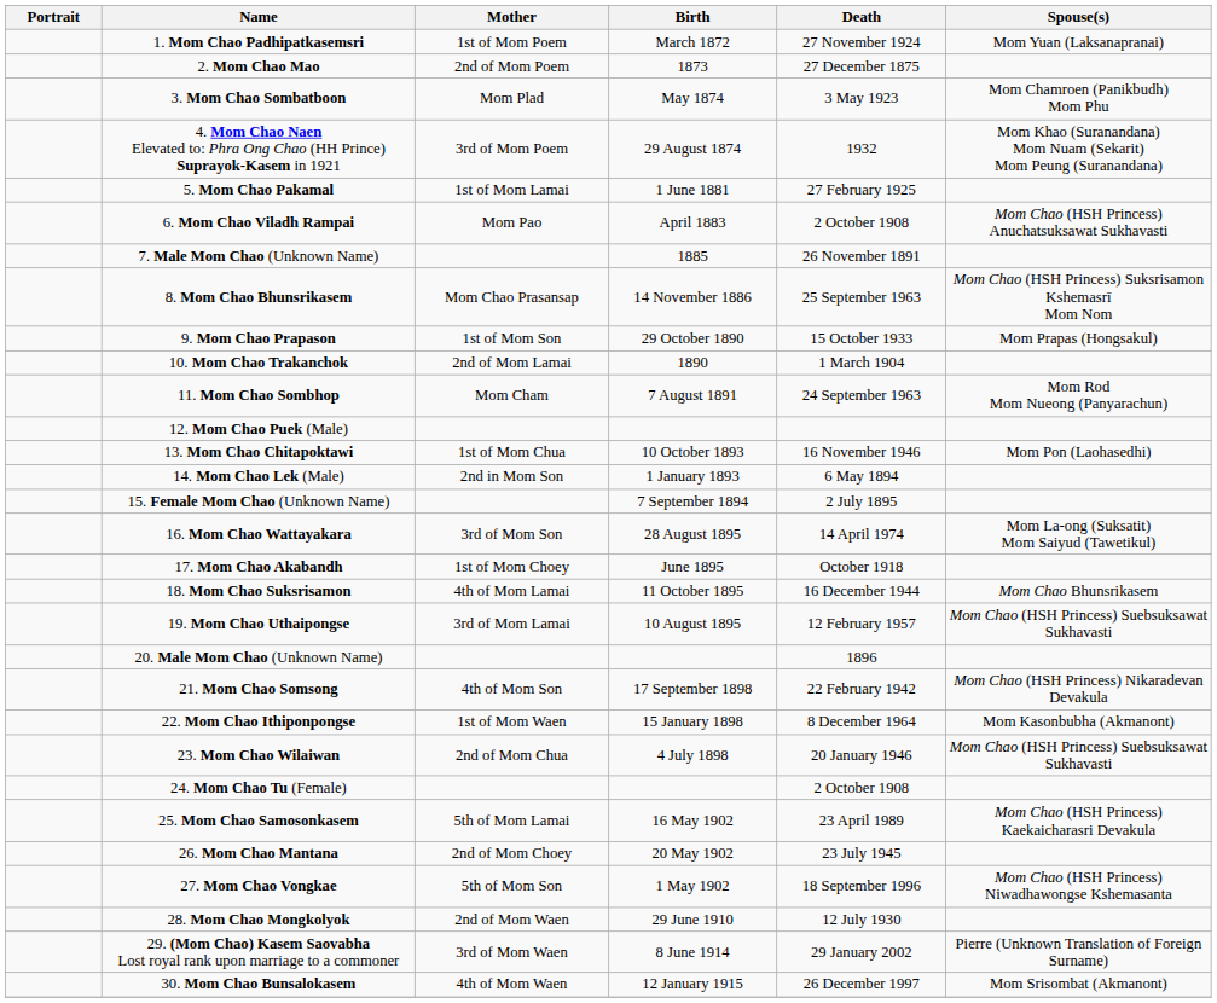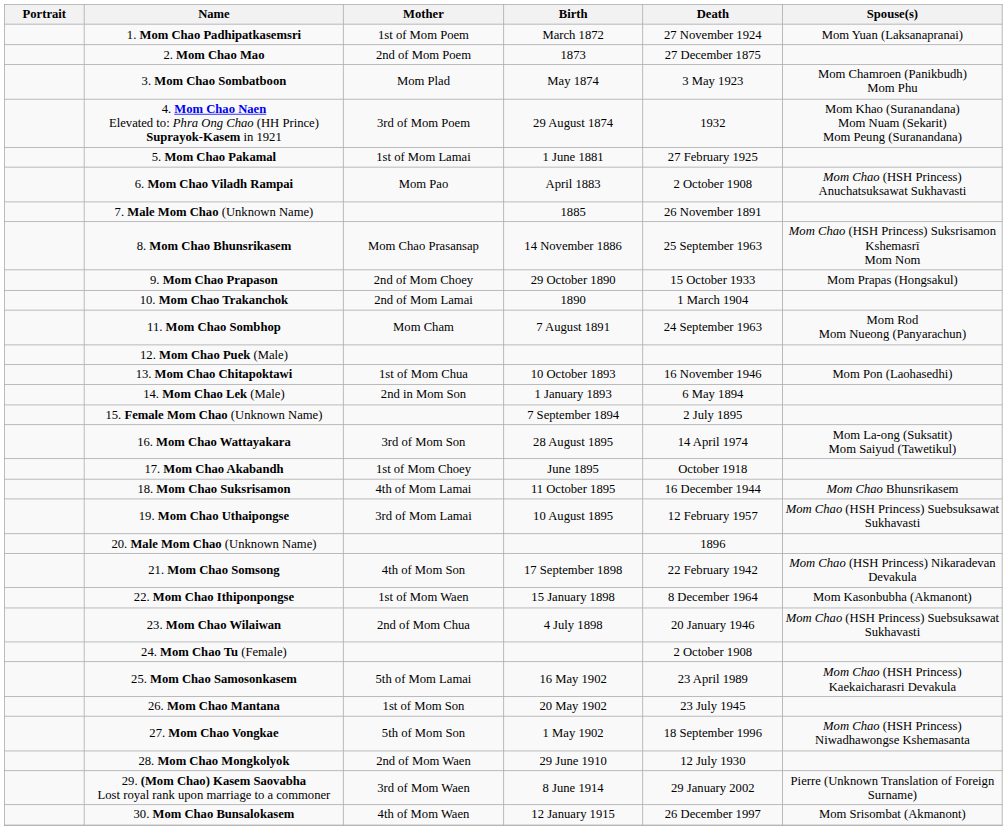9. Mom Chao Prapason | Mother: 1st of Mom Son -> 2nd of Mom Choey
26. Mom Chao Mantana | Mother: 2nd of Mom Choey -> 1st of Mom Son
